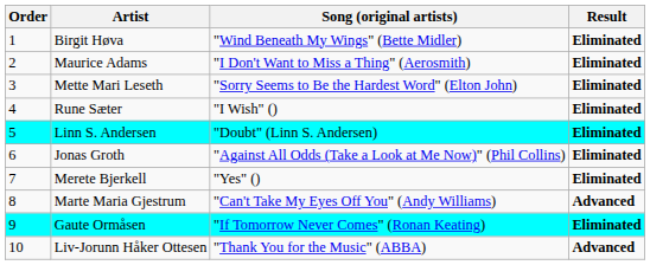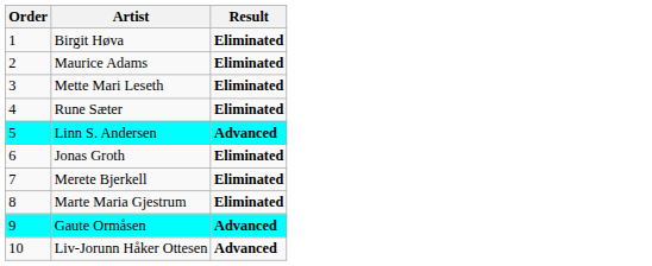- column: Song (original artists) | "Wind Beneath My Wings" (Bette Midler) | "I Don't Want to Miss a Thing" (Aerosmith) | "Sorry Seems to Be the Hardest Word" (Elton John) | "I Wish" () | "Doubt" (Linn S. Andersen) | "Against All Odds (Take a Look at Me Now)" (Phil Collins) | "Yes" () | "Can't Take My Eyes Off You" (Andy Williams) | "If Tomorrow Never Comes" (Ronan Keating) | "Thank You for the Music" (ABBA)
Linn S. Andersen | Result: Eliminated -> Advanced
Marte Maria Gjestrum | Result: Advanced -> Eliminated
Gaute Ormåsen | Result: Eliminated -> Advanced
